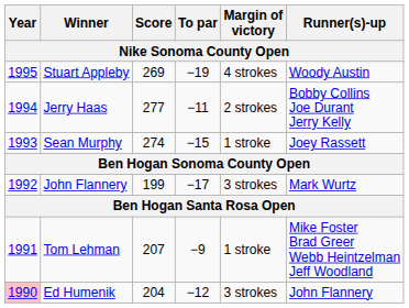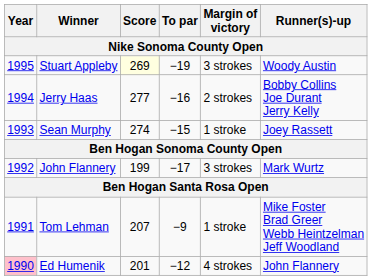Stuart Appleby | Score: no background -> lightyellow background
Stuart Appleby | Margin of victory: 4 strokes -> 3 strokes
Jerry Haas | To par: −11 -> −16
Ed Humenik | Score: 204 -> 201
Ed Humenik | Margin of victory: 3 strokes -> 4 strokes
